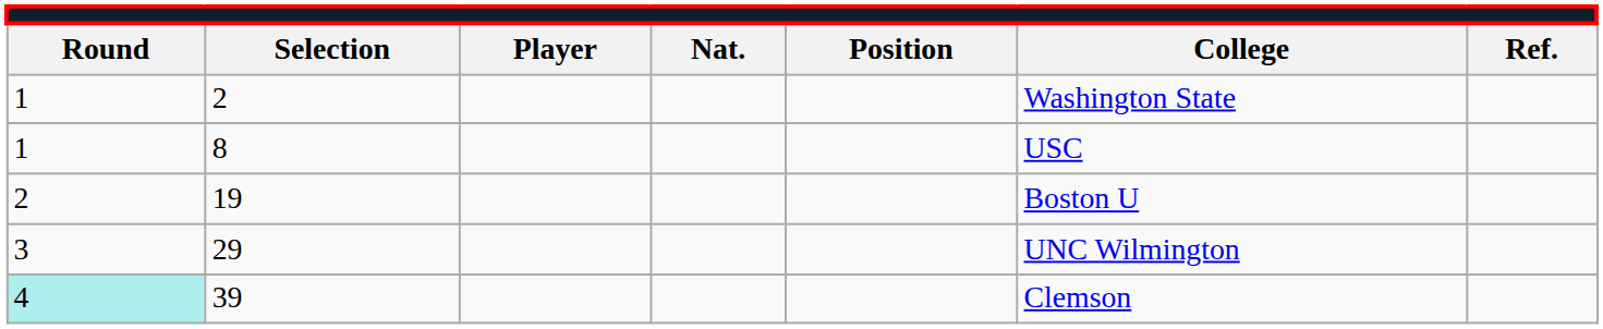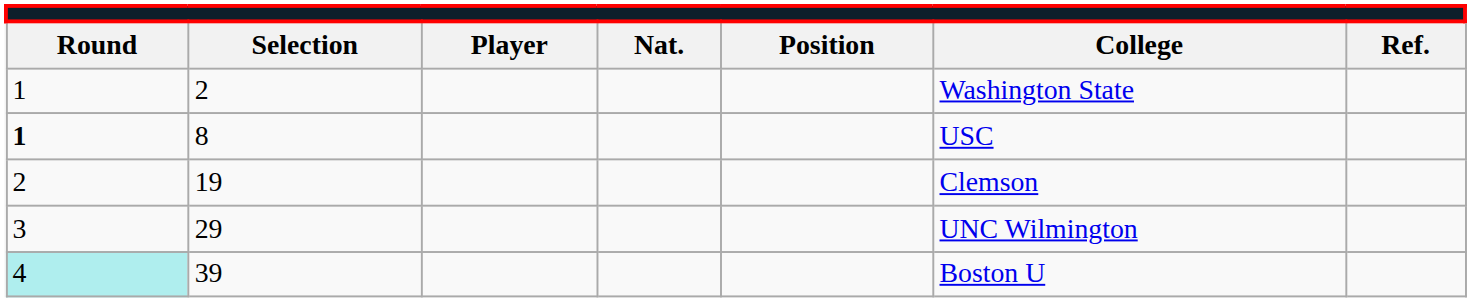8 | column 1: normal -> bold
19 | column 6: Boston U -> Clemson
39 | column 6: Clemson -> Boston U
